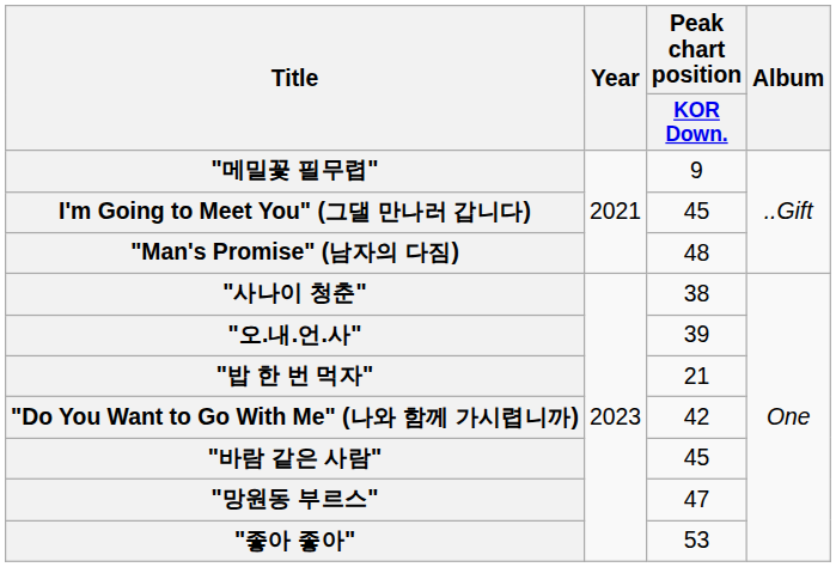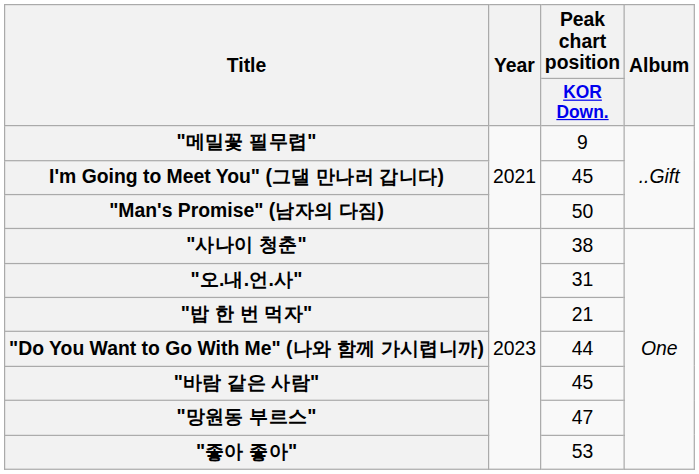"Man's Promise" (남자의 다짐) | Peak chart position / KOR Down.: 48 -> 50
"오.내.언.사" | Peak chart position / KOR Down.: 39 -> 31
"Do You Want to Go With Me" (나와 함께 가시렵니까) | Peak chart position / KOR Down.: 42 -> 44
